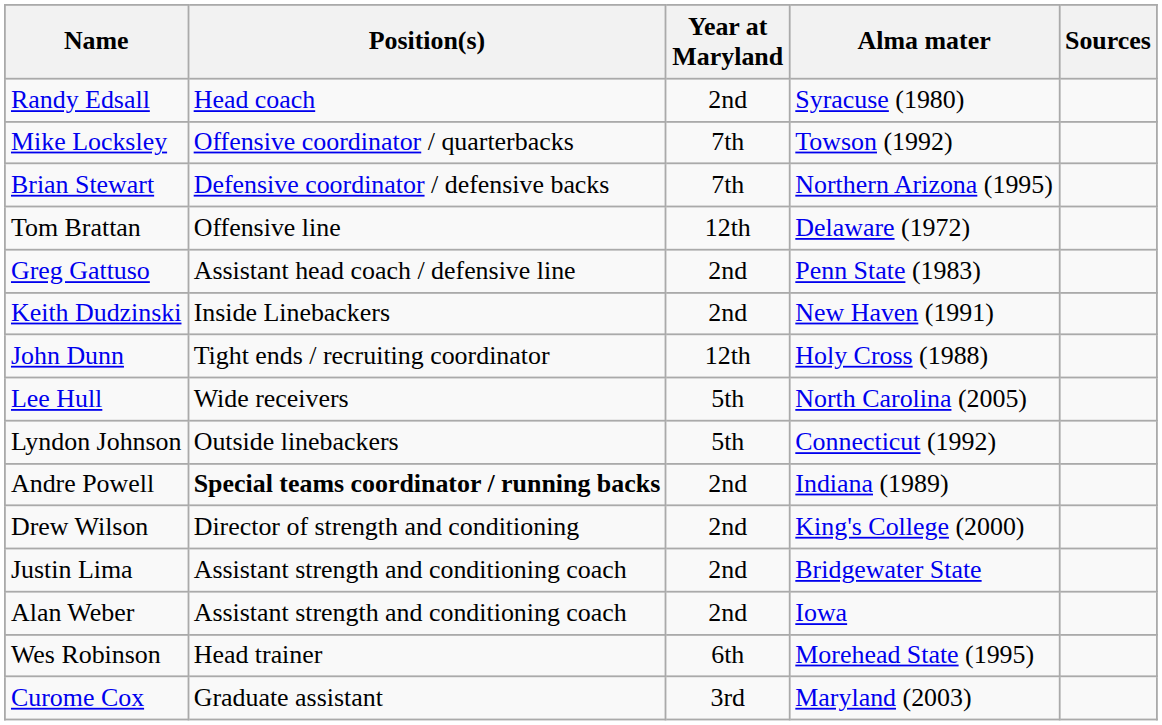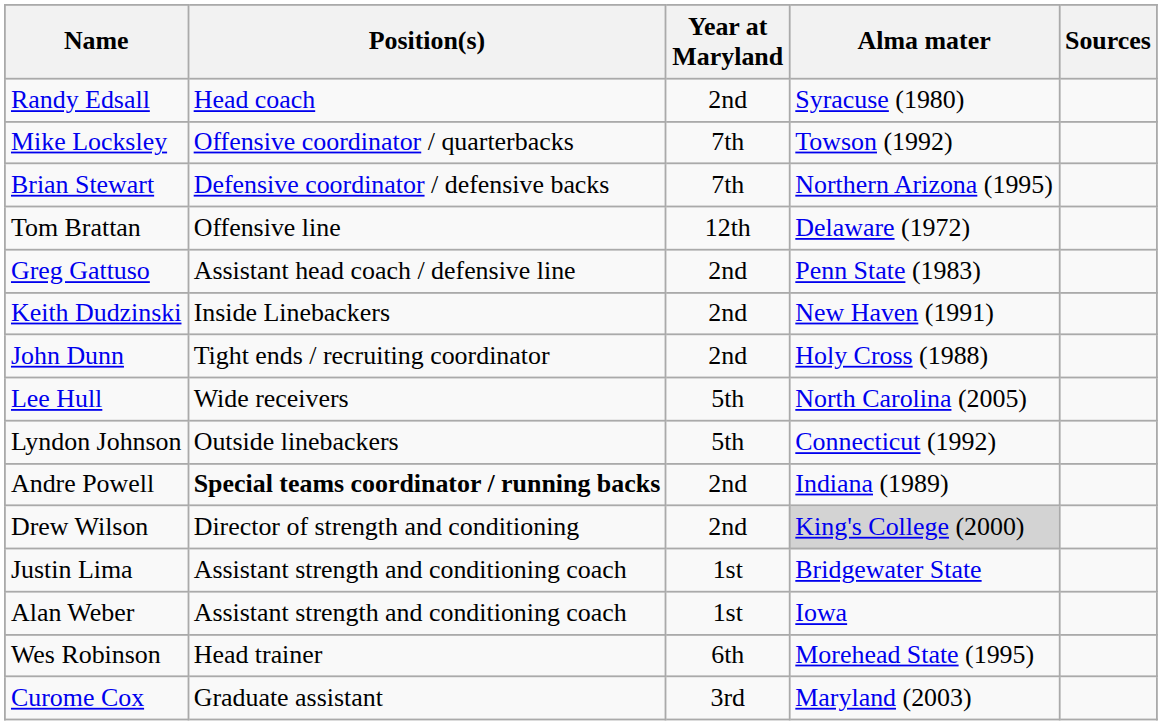John Dunn | Year at Maryland: 12th -> 2nd
Drew Wilson | Alma mater: no background -> lightgrey background
Justin Lima | Year at Maryland: 2nd -> 1st
Alan Weber | Year at Maryland: 2nd -> 1st
